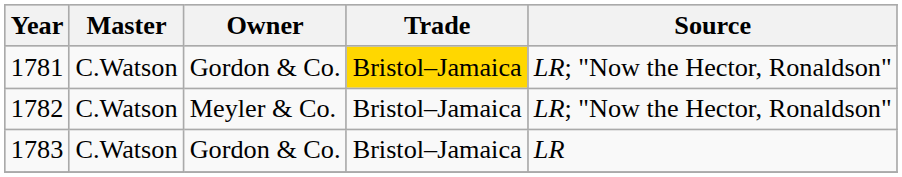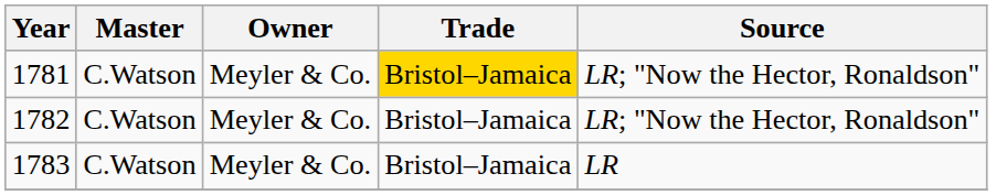1781 | Owner: Gordon & Co. -> Meyler & Co.
1783 | Owner: Gordon & Co. -> Meyler & Co.
